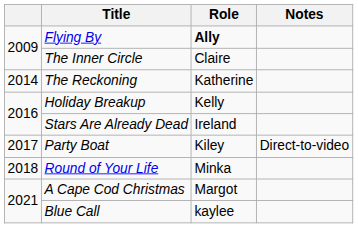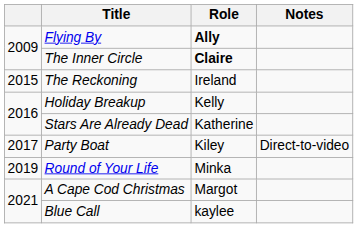The Inner Circle | Role: normal -> bold
The Reckoning | column 1: 2014 -> 2015
The Reckoning | Role: Katherine -> Ireland
Stars Are Already Dead | Role: Ireland -> Katherine
Round of Your Life | column 1: 2018 -> 2019
